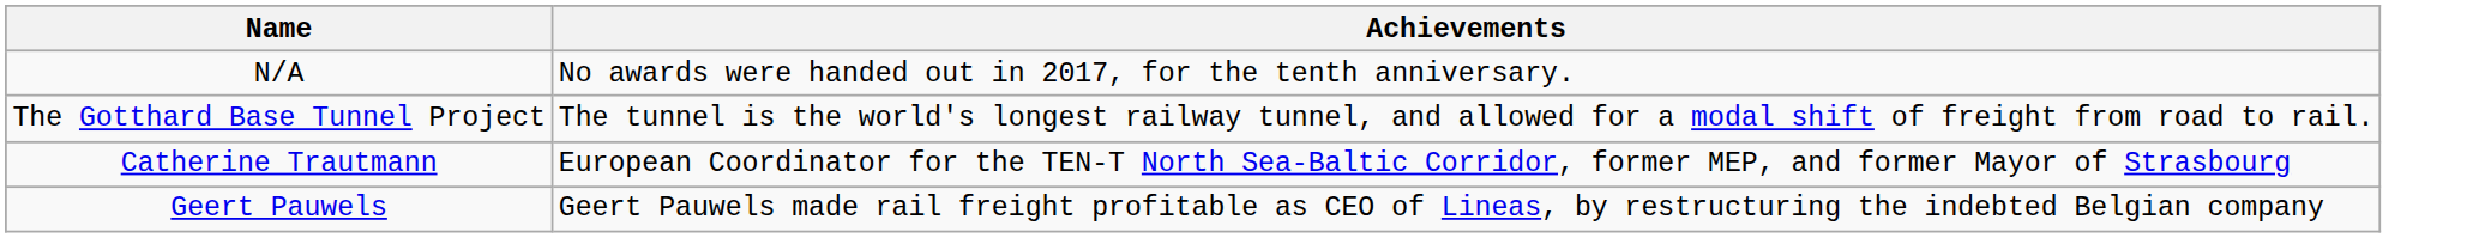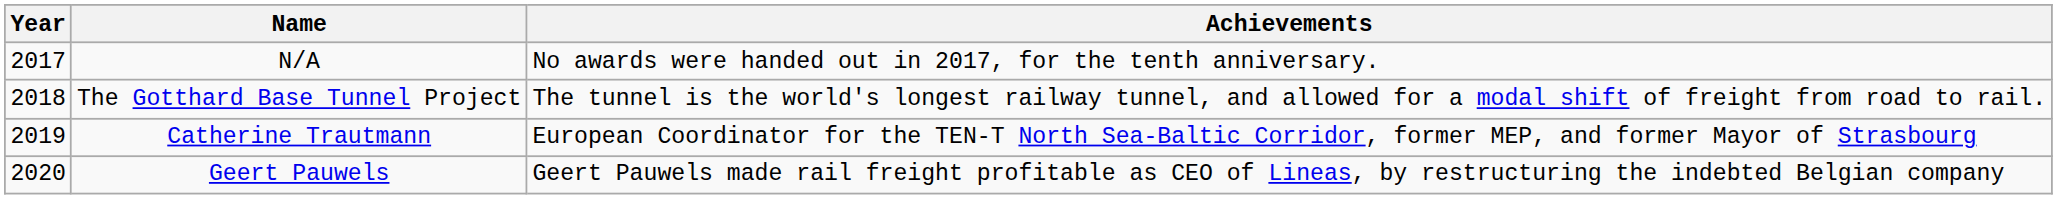+ column: Year | 2017 | 2018 | 2019 | 2020
